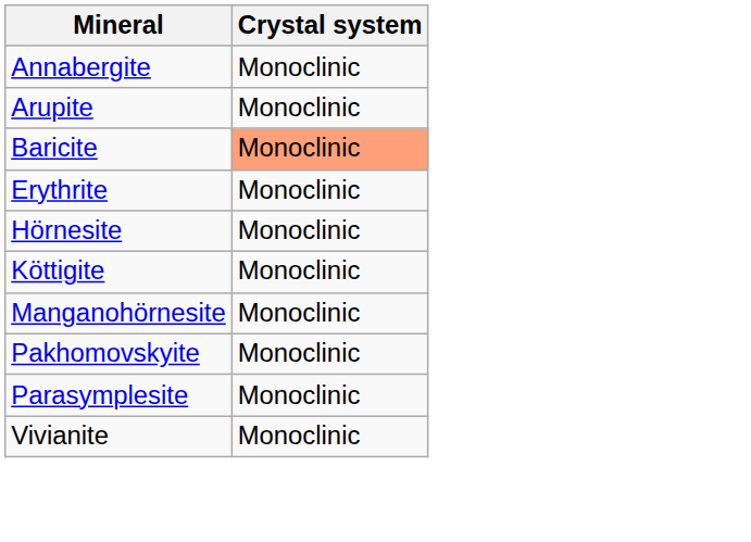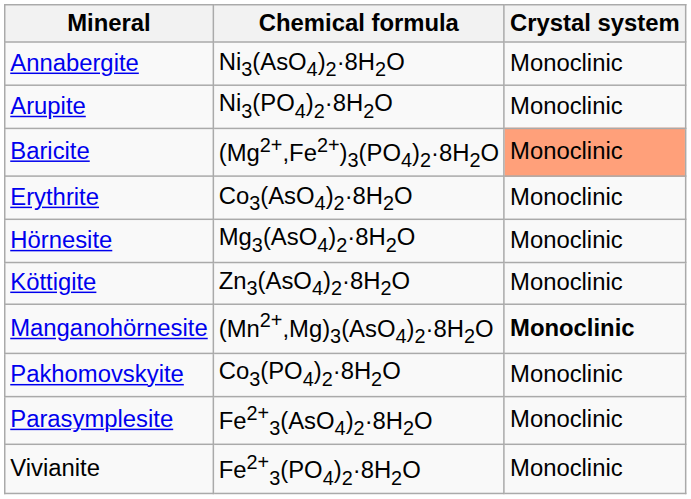+ column: Chemical formula | Ni3(AsO4)2·8H2O | Ni3(PO4)2·8H2O | (Mg2+,Fe2+)3(PO4)2·8H2O | Co3(AsO4)2·8H2O | Mg3(AsO4)2·8H2O | Zn3(AsO4)2·8H2O | (Mn2+,Mg)3(AsO4)2·8H2O | Co3(PO4)2·8H2O | Fe2+3(AsO4)2·8H2O | Fe2+3(PO4)2·8H2O
Manganohörnesite | Crystal system: normal -> bold
